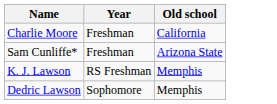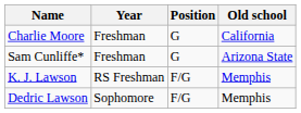+ column: Position | G | G | F/G | F/G
